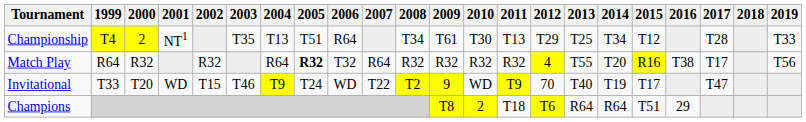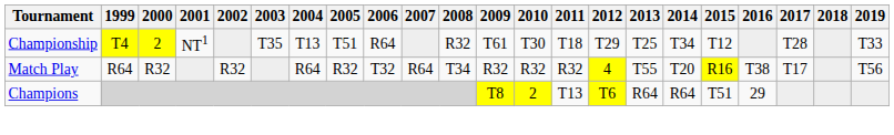Championship | 2008: T34 -> R32
Championship | 2011: T13 -> T18
Match Play | 2005: bold -> normal
Match Play | 2008: R32 -> T34
- row: Invitational | T33 | T20 | WD | T15 | T46 | T9 | T24 | WD | T22 | T2 | 9 | WD | T9 | 70 | T40 | T19 | T17 | T47
Champions | 2011: T18 -> T13
